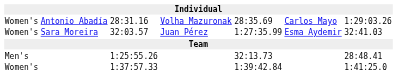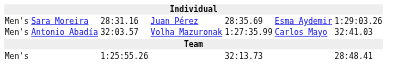28:31.16 | column 1: Women's -> Men's
28:31.16 | column 2: Antonio Abadía -> Sara Moreira
28:31.16 | column 4: Volha Mazuronak -> Juan Pérez
28:31.16 | column 6: Carlos Mayo -> Esma Aydemir
32:03.57 | column 1: Women's -> Men's
32:03.57 | column 2: Sara Moreira -> Antonio Abadía
32:03.57 | column 4: Juan Pérez -> Volha Mazuronak
32:03.57 | column 6: Esma Aydemir -> Carlos Mayo
- row: Women's | 1:37:57.33 | 1:39:42.84 | 1:41:25.0
